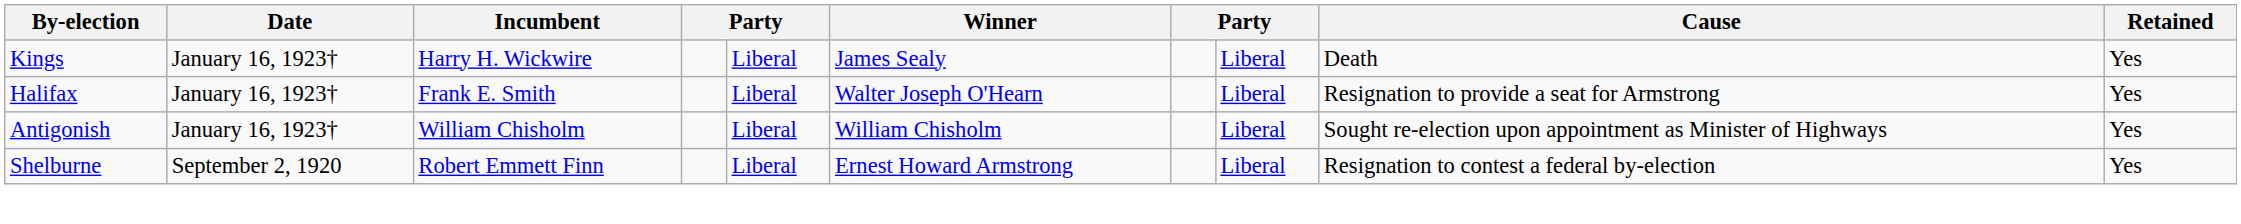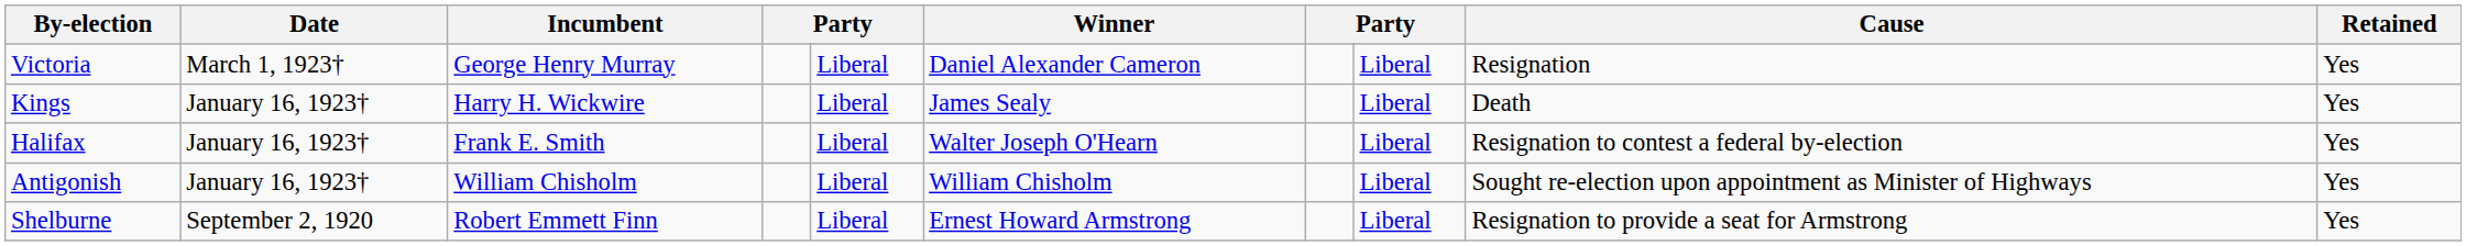+ row: Victoria | March 1, 1923† | George Henry Murray | Liberal | Daniel Alexander Cameron | Liberal | Resignation | Yes
Halifax | Cause: Resignation to provide a seat for Armstrong -> Resignation to contest a federal by-election
Shelburne | Cause: Resignation to contest a federal by-election -> Resignation to provide a seat for Armstrong
